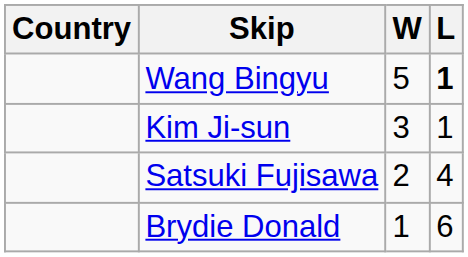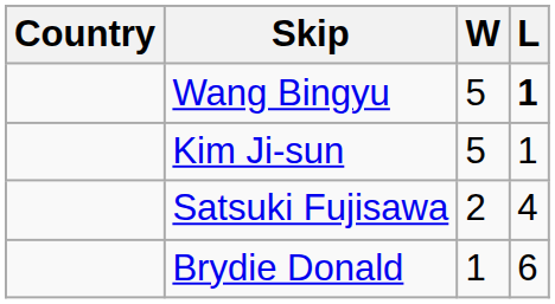Kim Ji-sun | W: 3 -> 5
